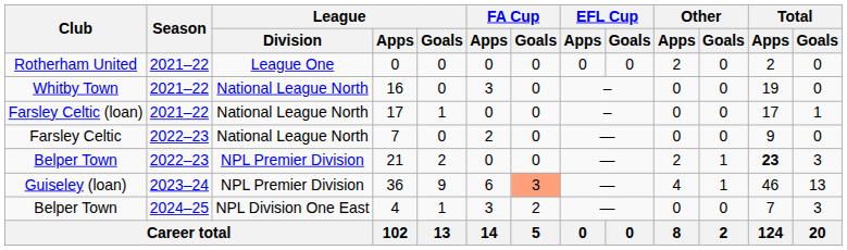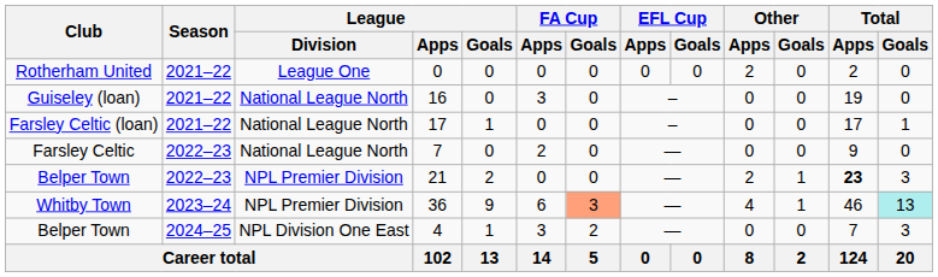16 | Club: Whitby Town -> Guiseley (loan)
36 | Club: Guiseley (loan) -> Whitby Town
36 | Total / Goals: no background -> paleturquoise background
